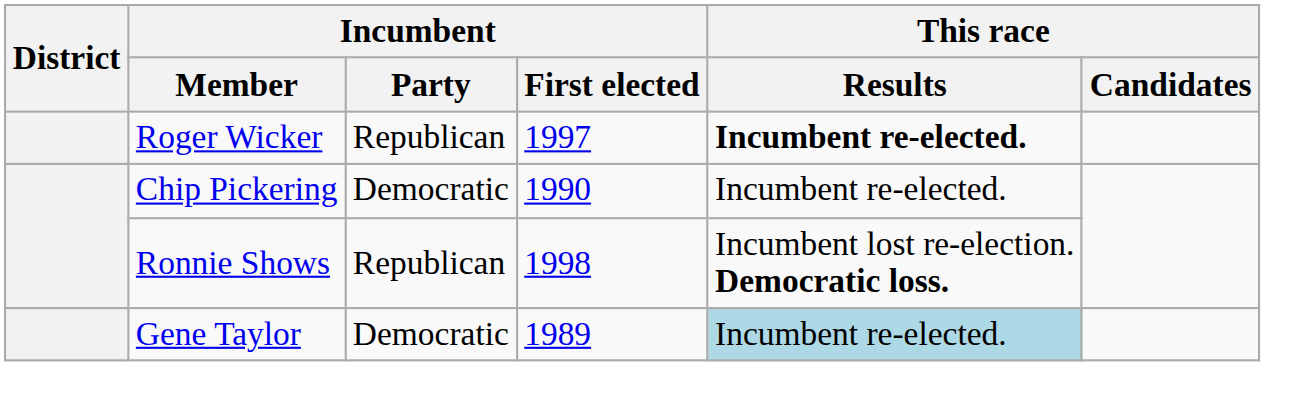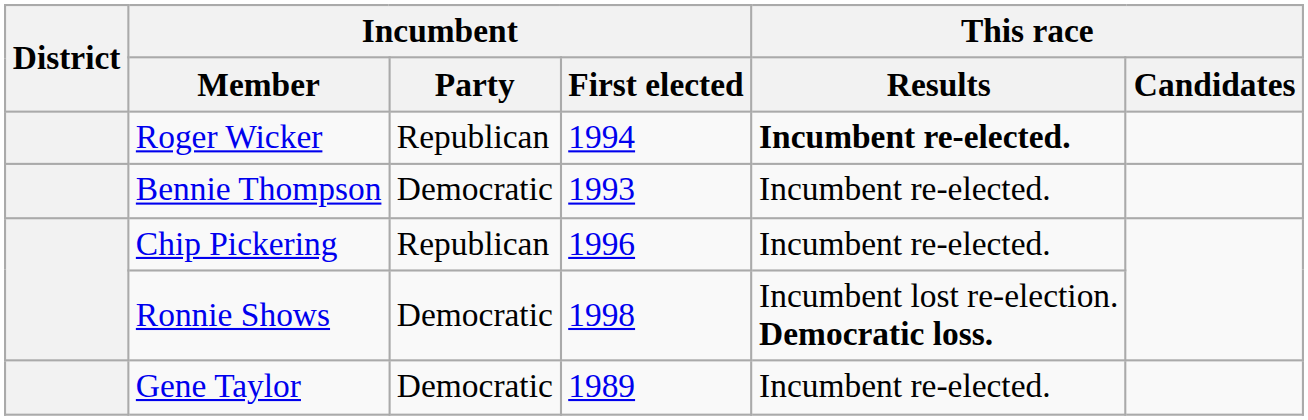Roger Wicker | Incumbent / First elected: 1997 -> 1994
+ row: Bennie Thompson | Democratic | 1993 | Incumbent re-elected.
Chip Pickering | Incumbent / Party: Democratic -> Republican
Chip Pickering | Incumbent / First elected: 1990 -> 1996
Ronnie Shows | Incumbent / Party: Republican -> Democratic
Gene Taylor | This race / Results: lightblue background -> no background
